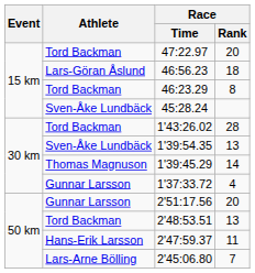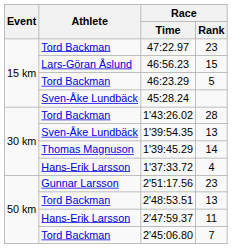47:22.97 | Race / Rank: 20 -> 23
46:56.23 | Race / Rank: 18 -> 15
46:23.29 | Race / Rank: 8 -> 5
1'37:33.72 | Athlete: Gunnar Larsson -> Hans-Erik Larsson
2'51:17.56 | Race / Rank: 20 -> 23
2'45:06.80 | Athlete: Lars-Arne Bölling -> Tord Backman
